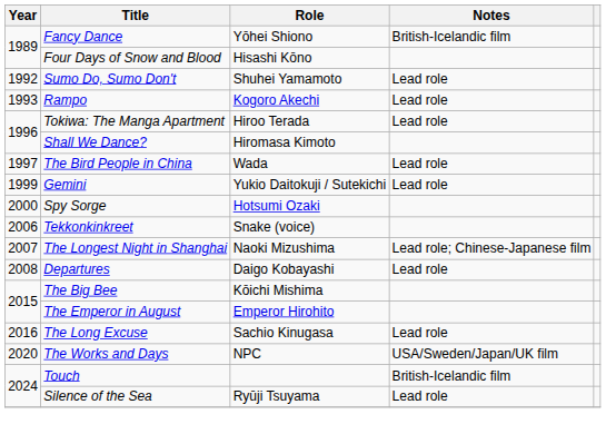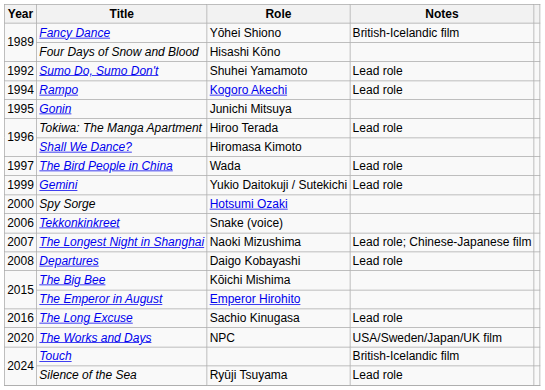Rampo | Year: 1993 -> 1994
+ row: 1995 | Gonin | Junichi Mitsuya
